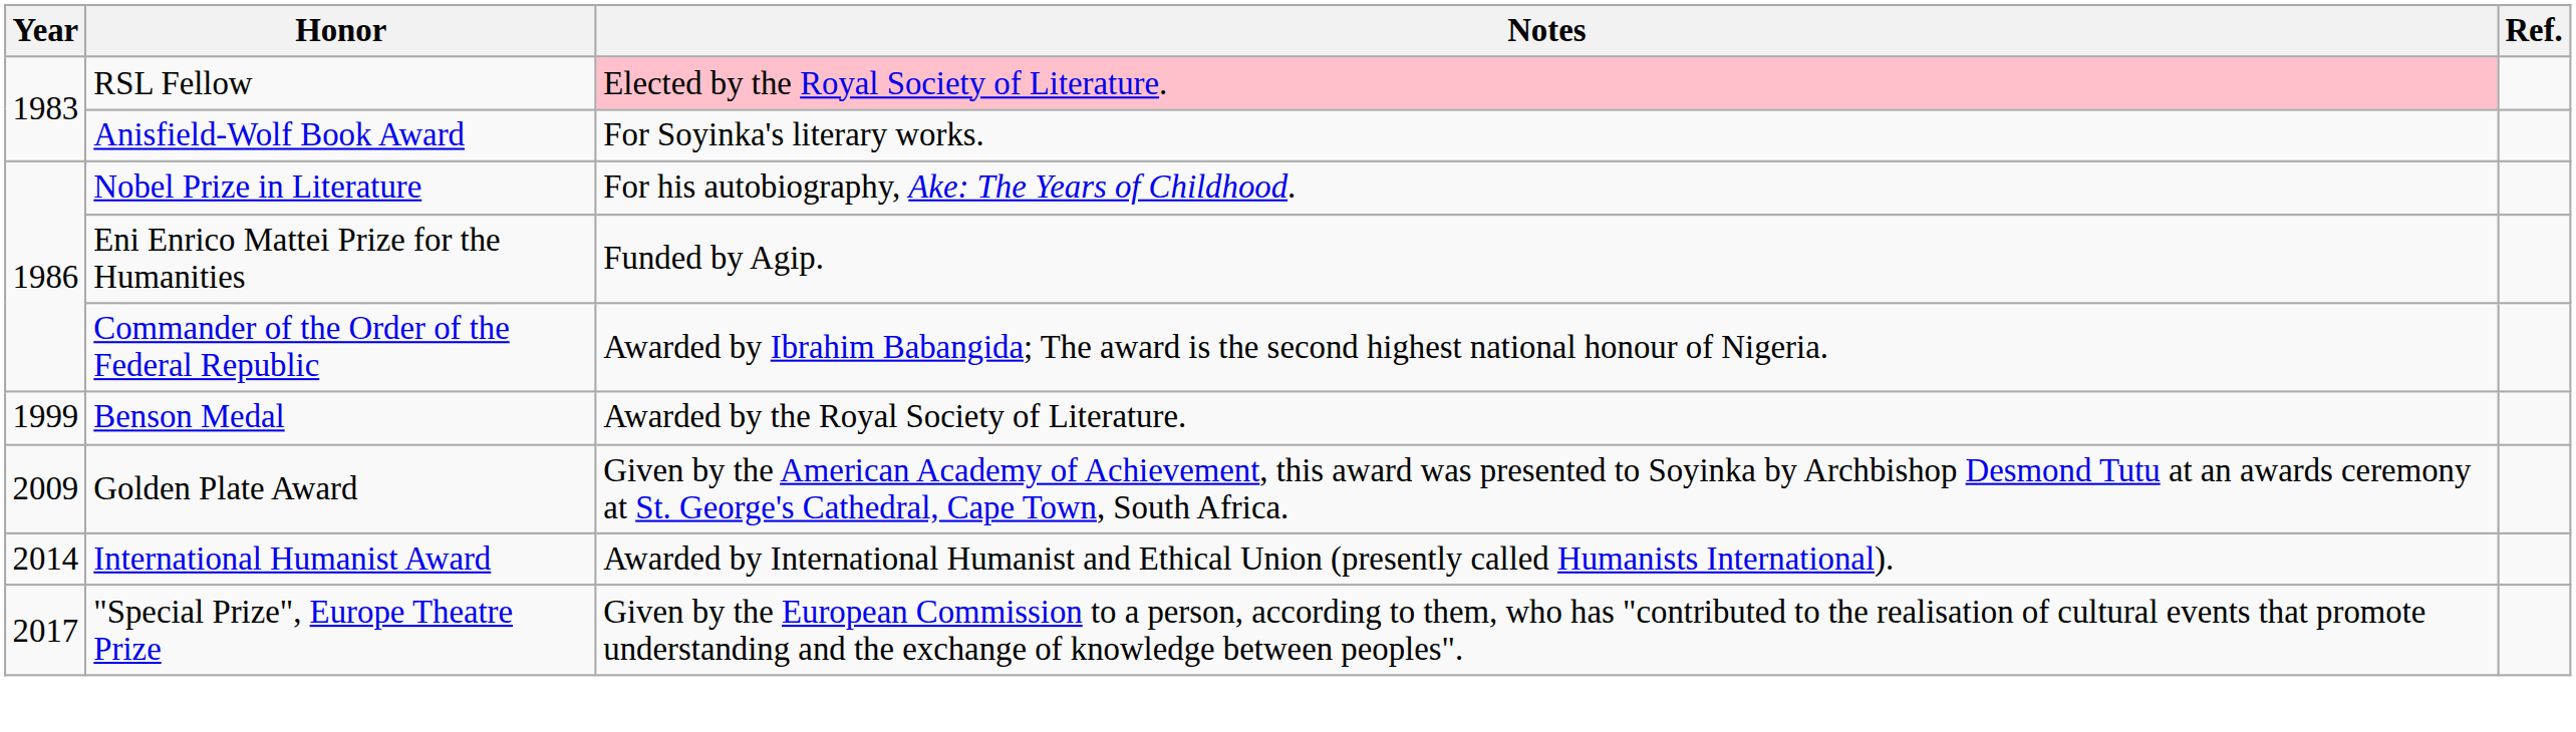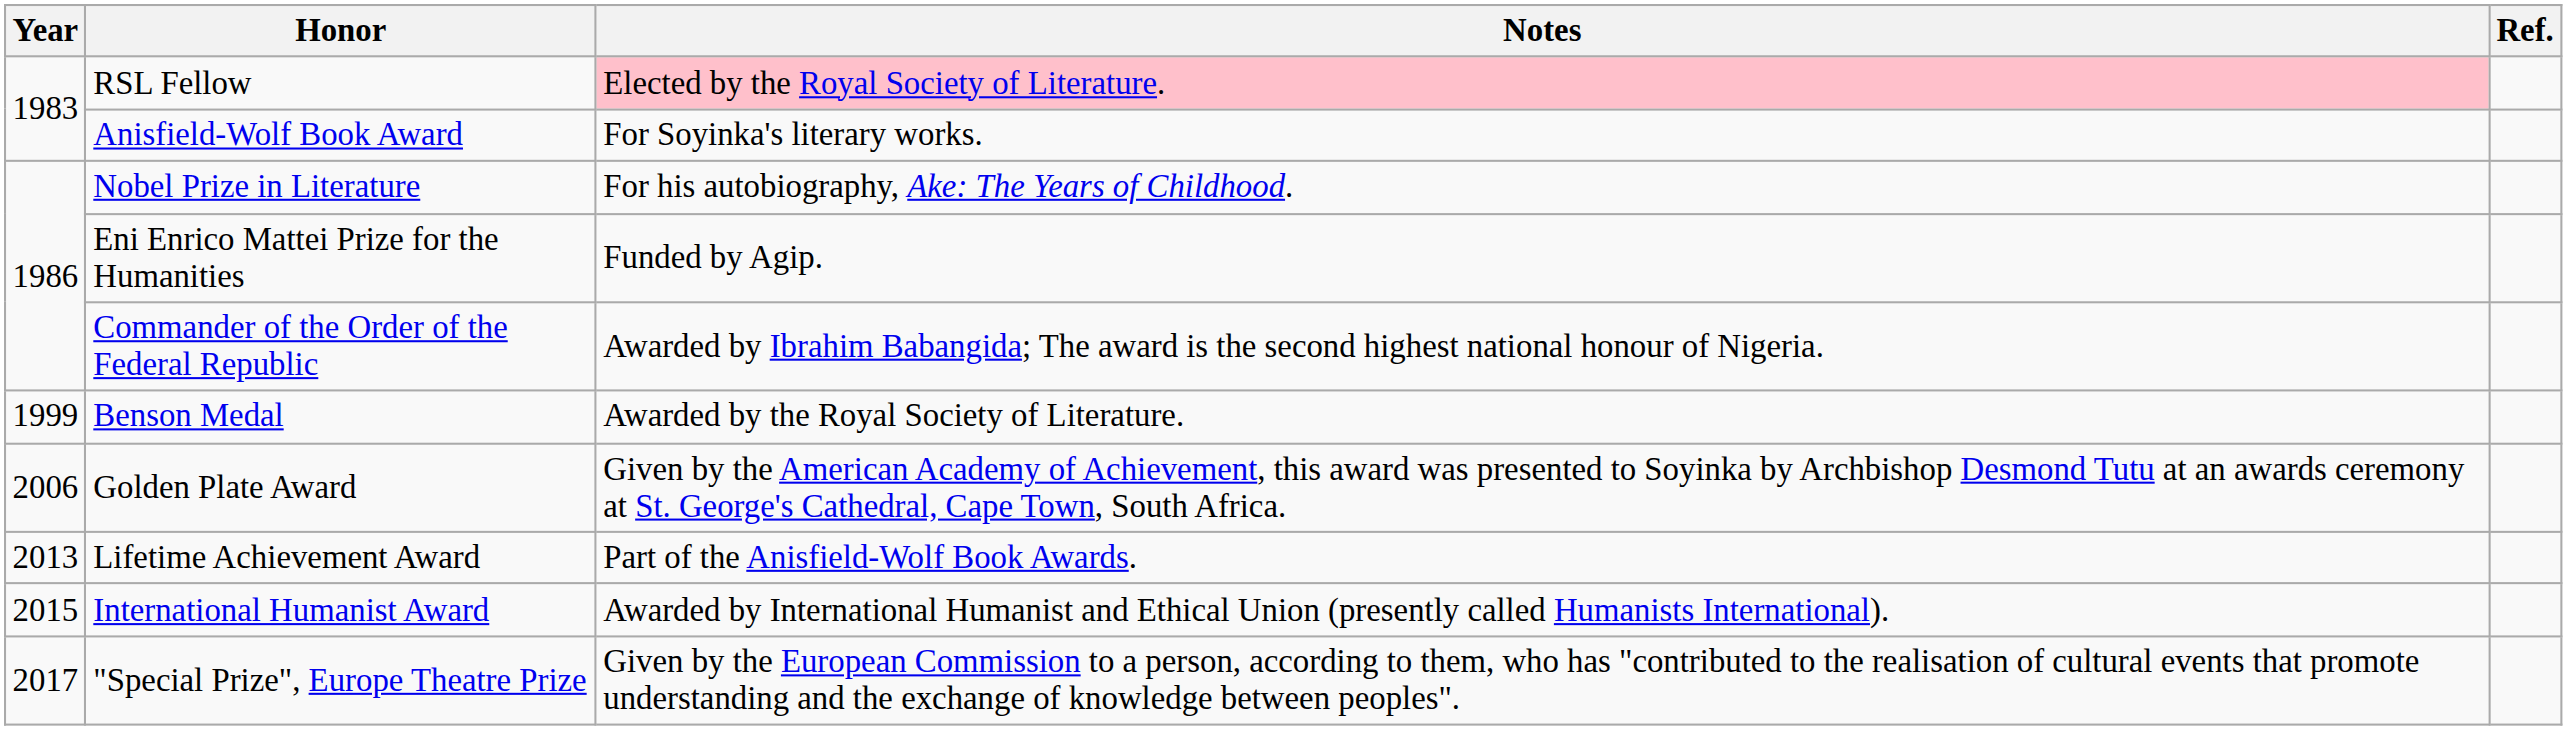Golden Plate Award | Year: 2009 -> 2006
+ row: 2013 | Lifetime Achievement Award | Part of the Anisfield-Wolf Book Awards.
International Humanist Award | Year: 2014 -> 2015
